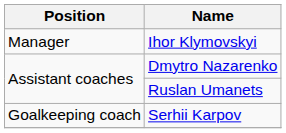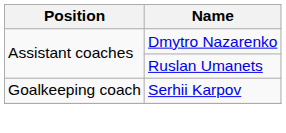- row: Manager | Ihor Klymovskyi
